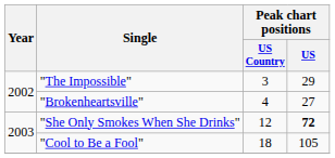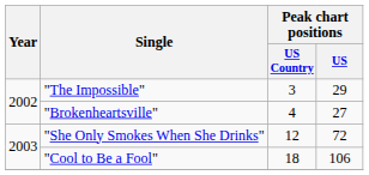"She Only Smokes When She Drinks" | Peak chart positions / US: bold -> normal
"Cool to Be a Fool" | Peak chart positions / US: 105 -> 106
